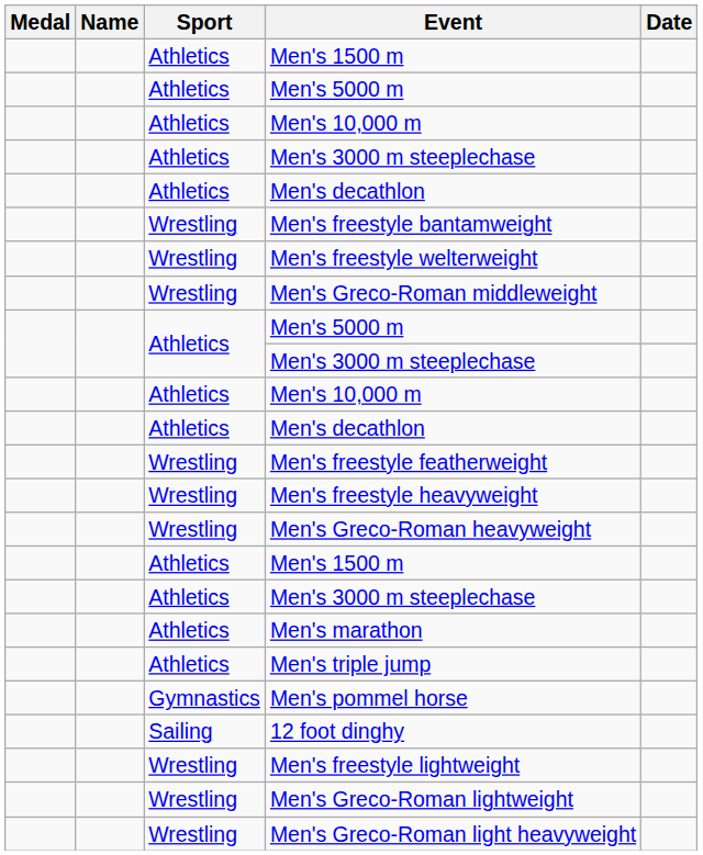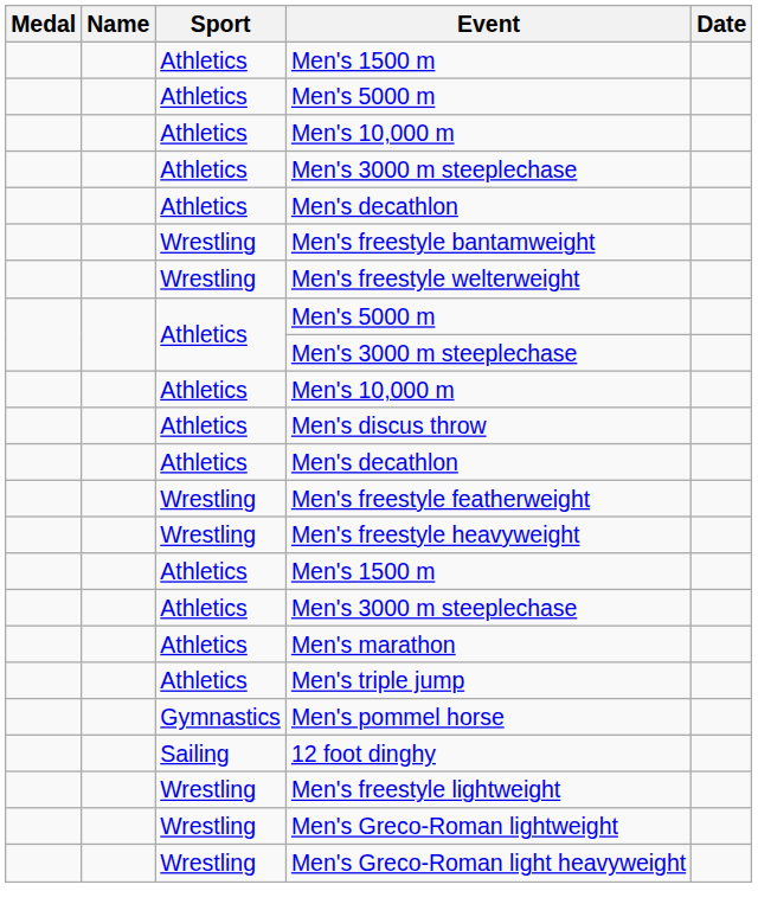- row: Wrestling | Men's Greco-Roman middleweight
+ row: Athletics | Men's discus throw
- row: Wrestling | Men's Greco-Roman heavyweight
